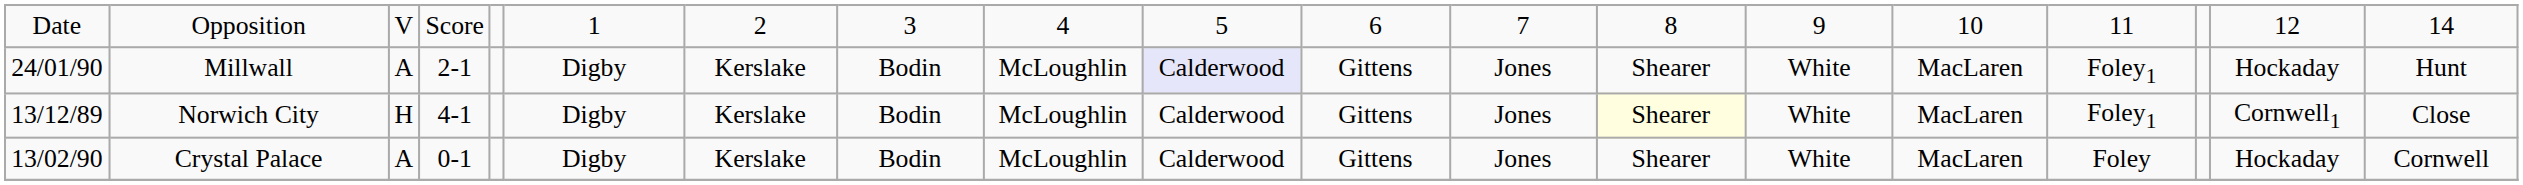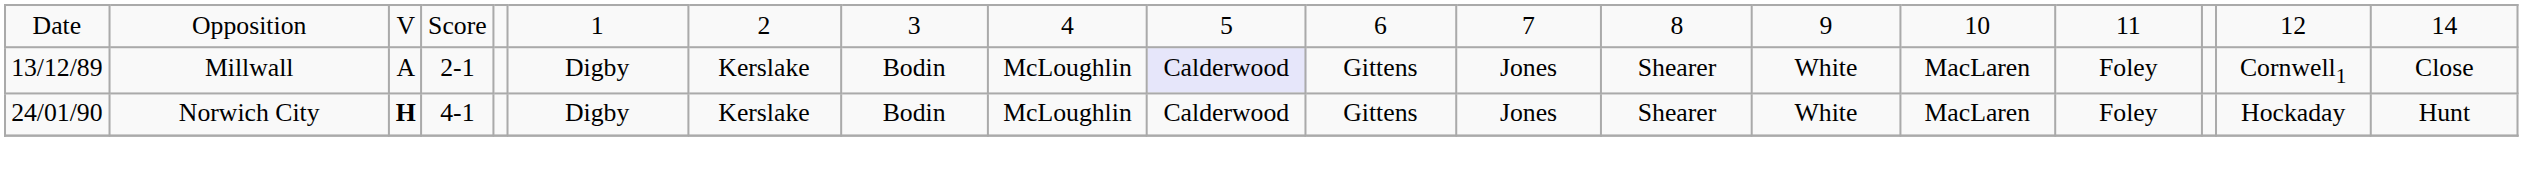Millwall | column 1: 24/01/90 -> 13/12/89
Millwall | column 16: Foley1 -> Foley
Millwall | column 18: Hockaday -> Cornwell1
Millwall | column 19: Hunt -> Close
Norwich City | column 1: 13/12/89 -> 24/01/90
Norwich City | column 3: normal -> bold
Norwich City | column 13: lightyellow background -> no background
Norwich City | column 16: Foley1 -> Foley
Norwich City | column 18: Cornwell1 -> Hockaday
Norwich City | column 19: Close -> Hunt
- row: 13/02/90 | Crystal Palace | A | 0-1 | Digby | Kerslake | Bodin | McLoughlin | Calderwood | Gittens | Jones | Shearer | White | MacLaren | Foley | Hockaday | Cornwell
